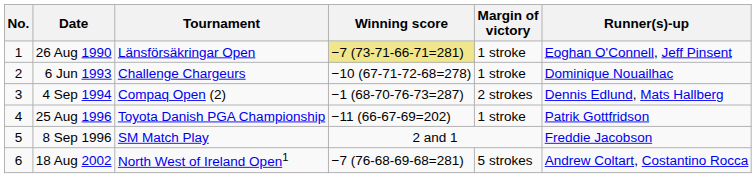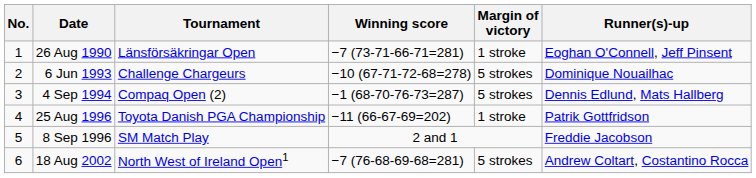26 Aug 1990 | Winning score: khaki background -> no background
6 Jun 1993 | Margin of victory: 1 stroke -> 5 strokes
4 Sep 1994 | Margin of victory: 2 strokes -> 5 strokes
